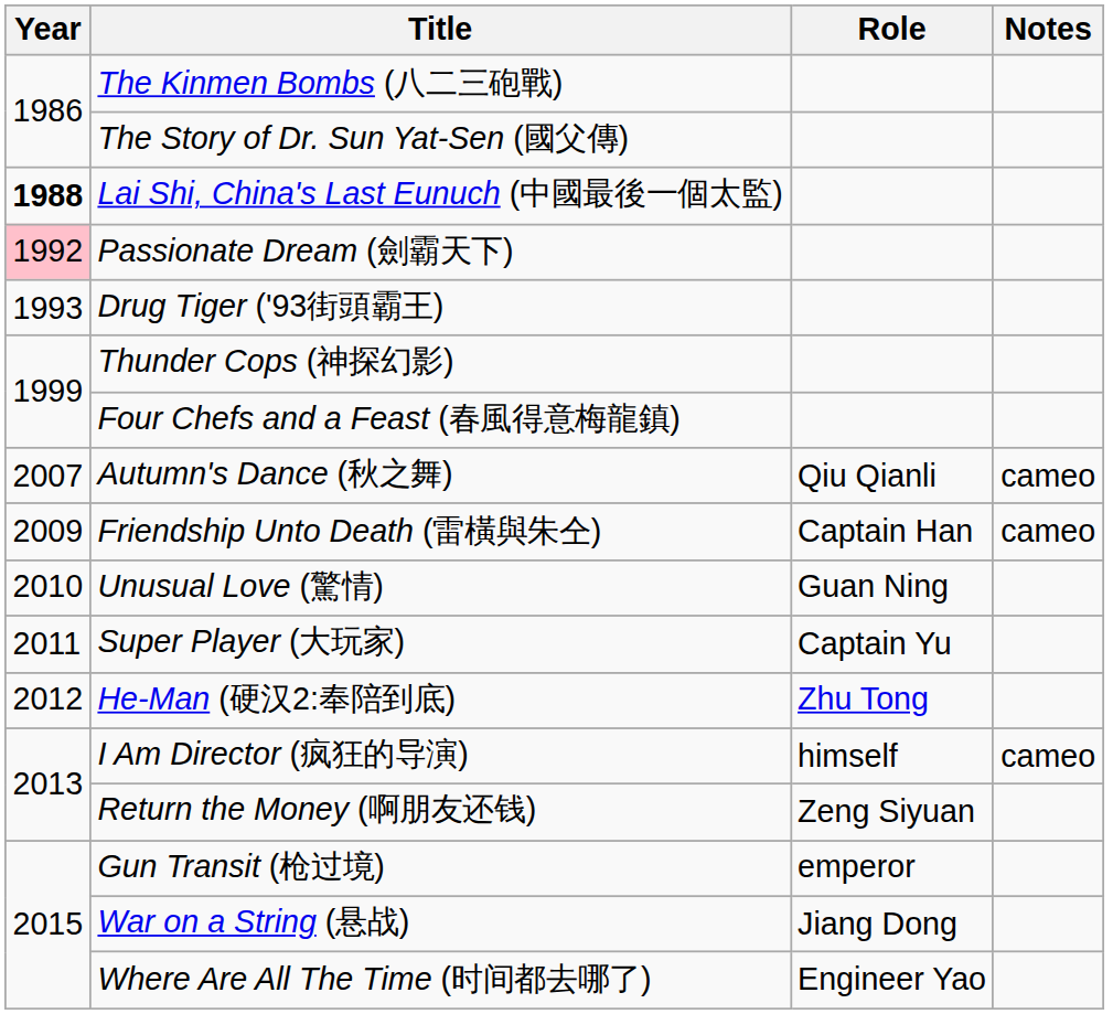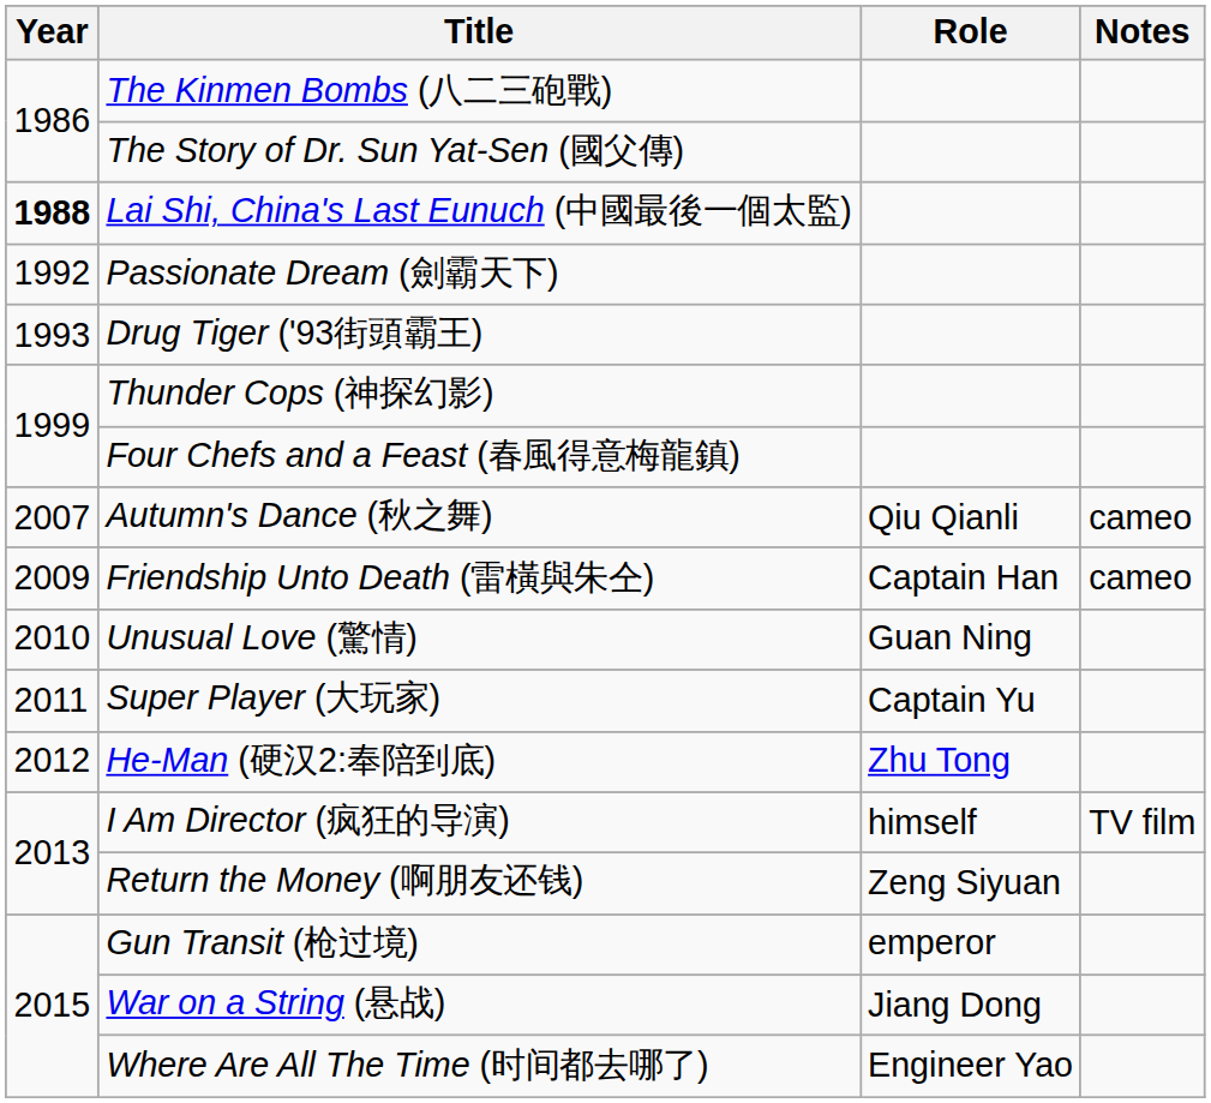Passionate Dream (劍霸天下) | Year: pink background -> no background
I Am Director (疯狂的导演) | Notes: cameo -> TV film
